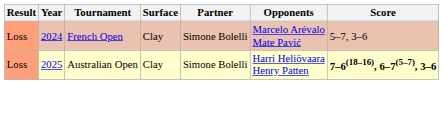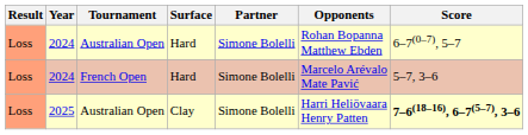+ row: Loss | 2024 | Australian Open | Hard | Simone Bolelli | Rohan Bopanna Matthew Ebden | 6–7(0–7), 5–7
2024 / French Open | Surface: Clay -> Hard
